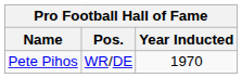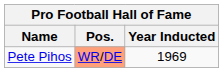Pete Pihos | Pos.: no background -> lightsalmon background
Pete Pihos | Year Inducted: 1970 -> 1969
